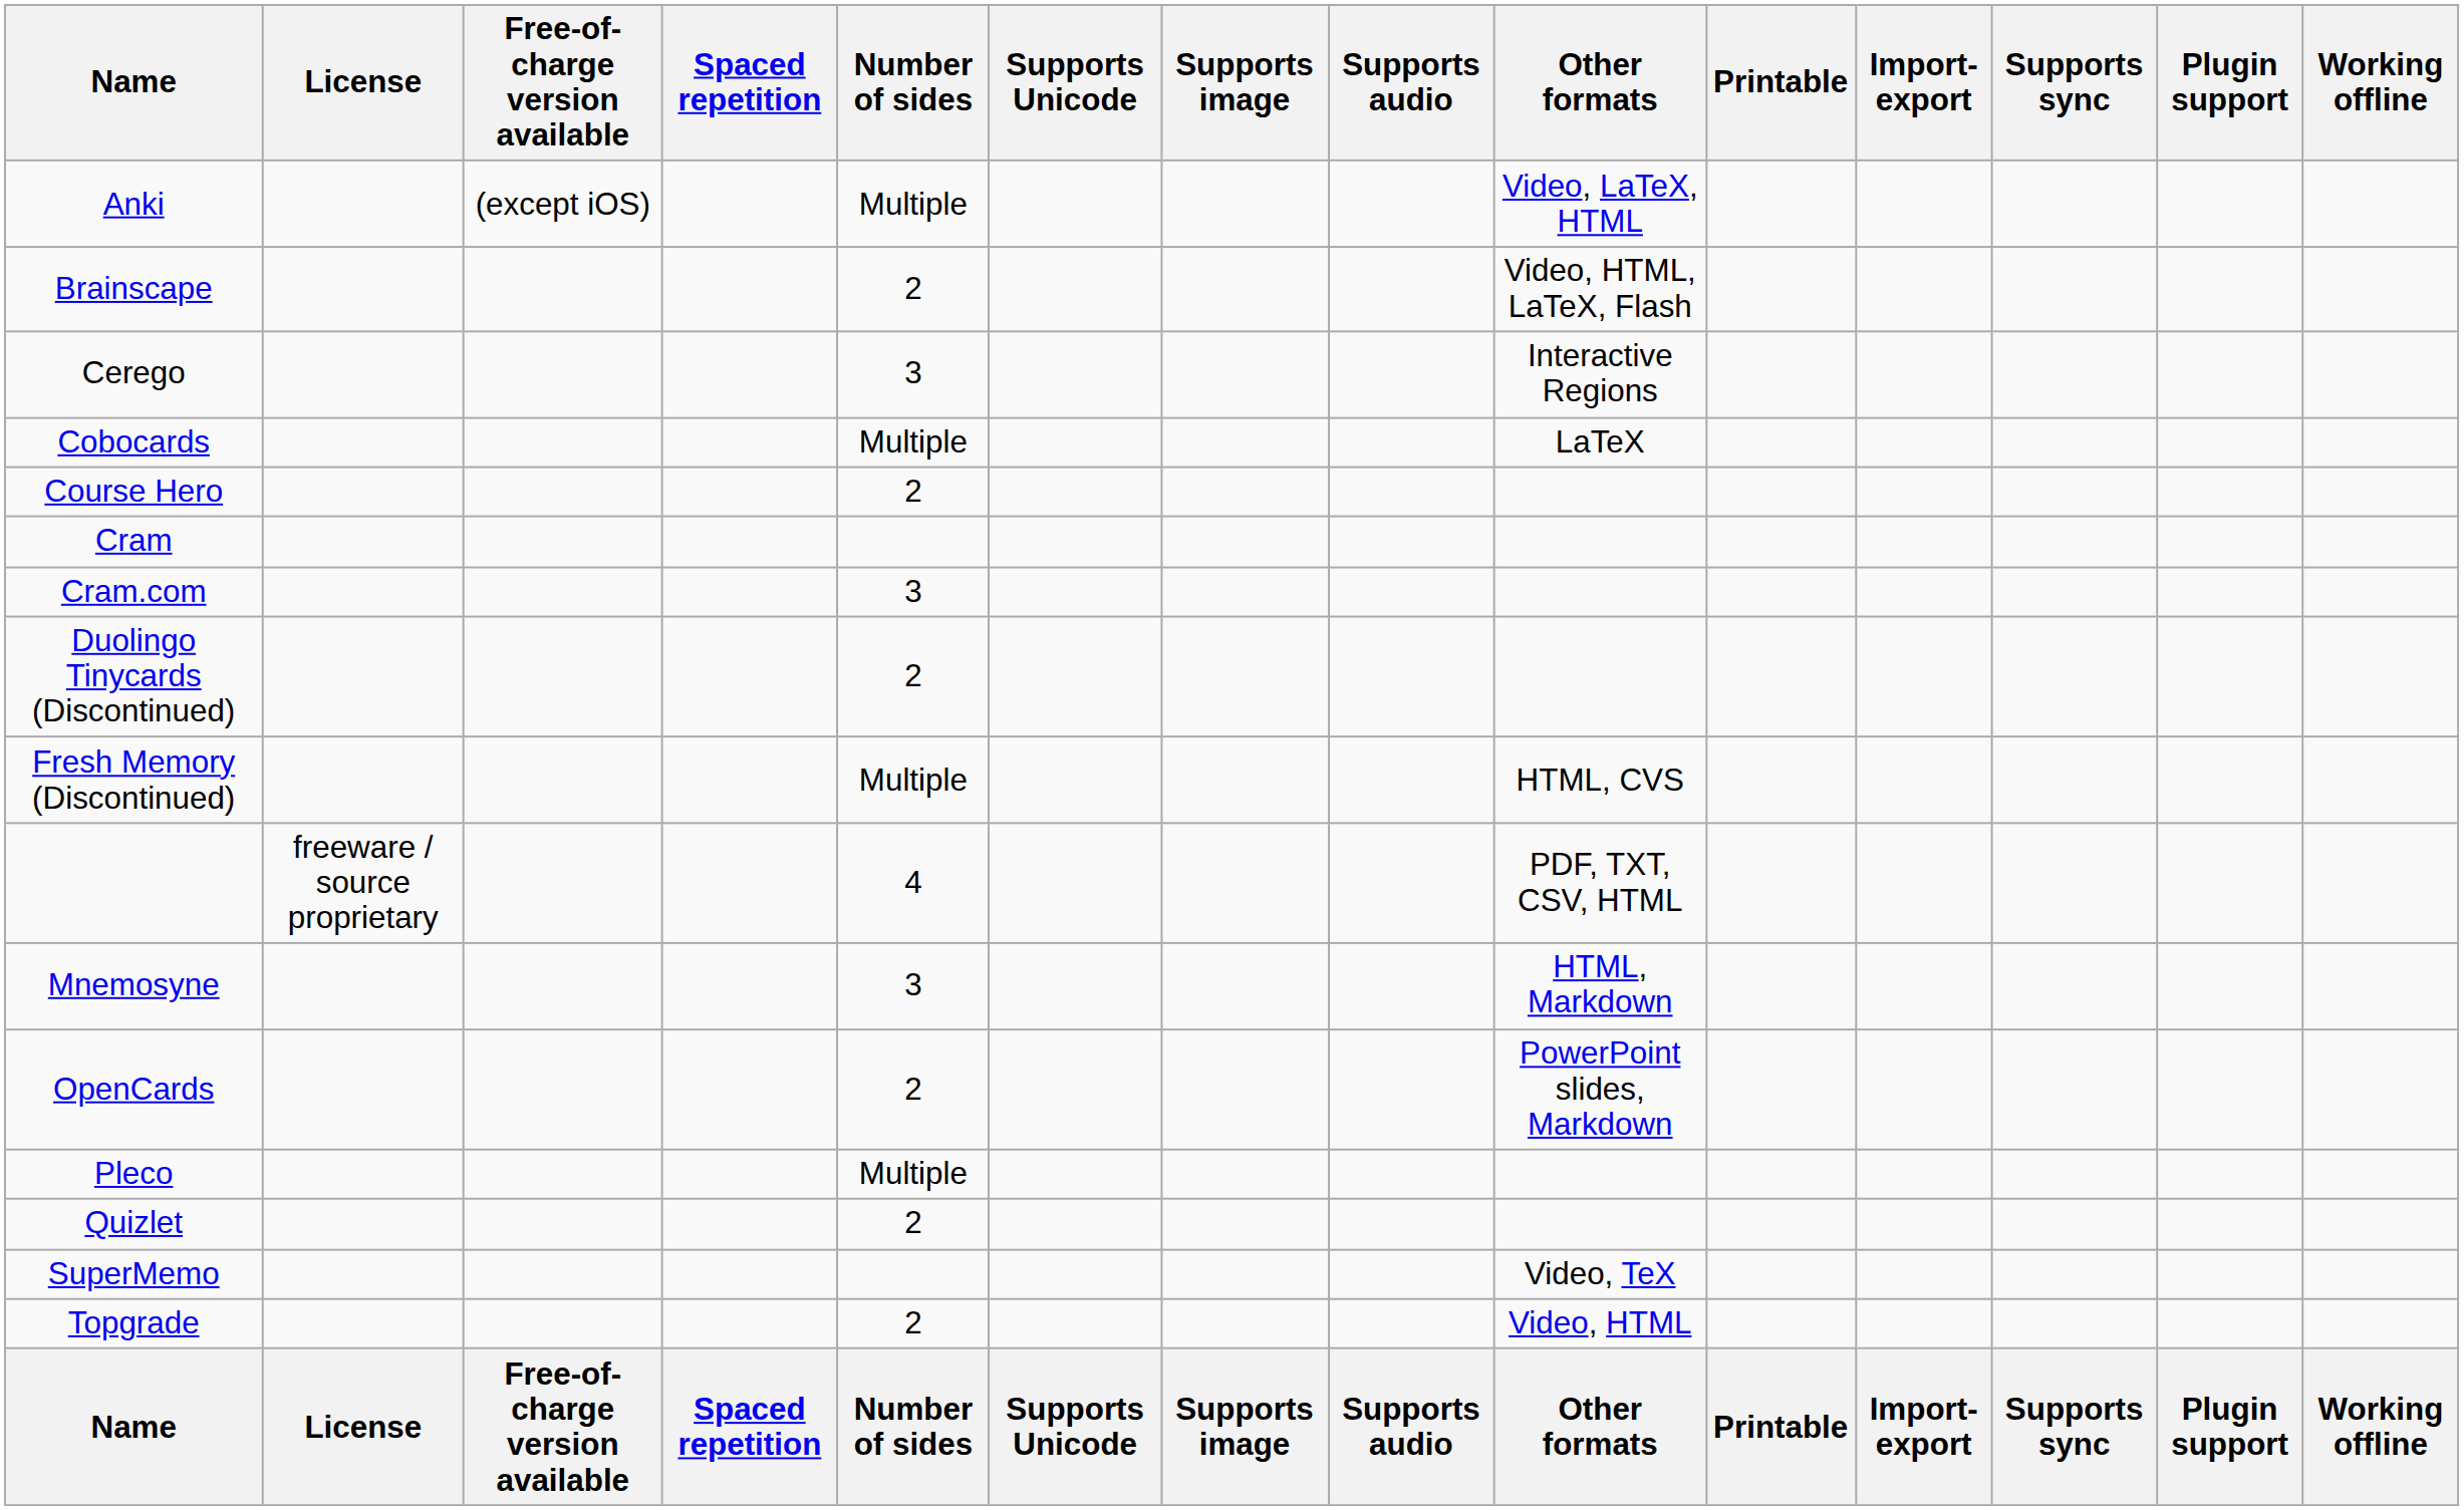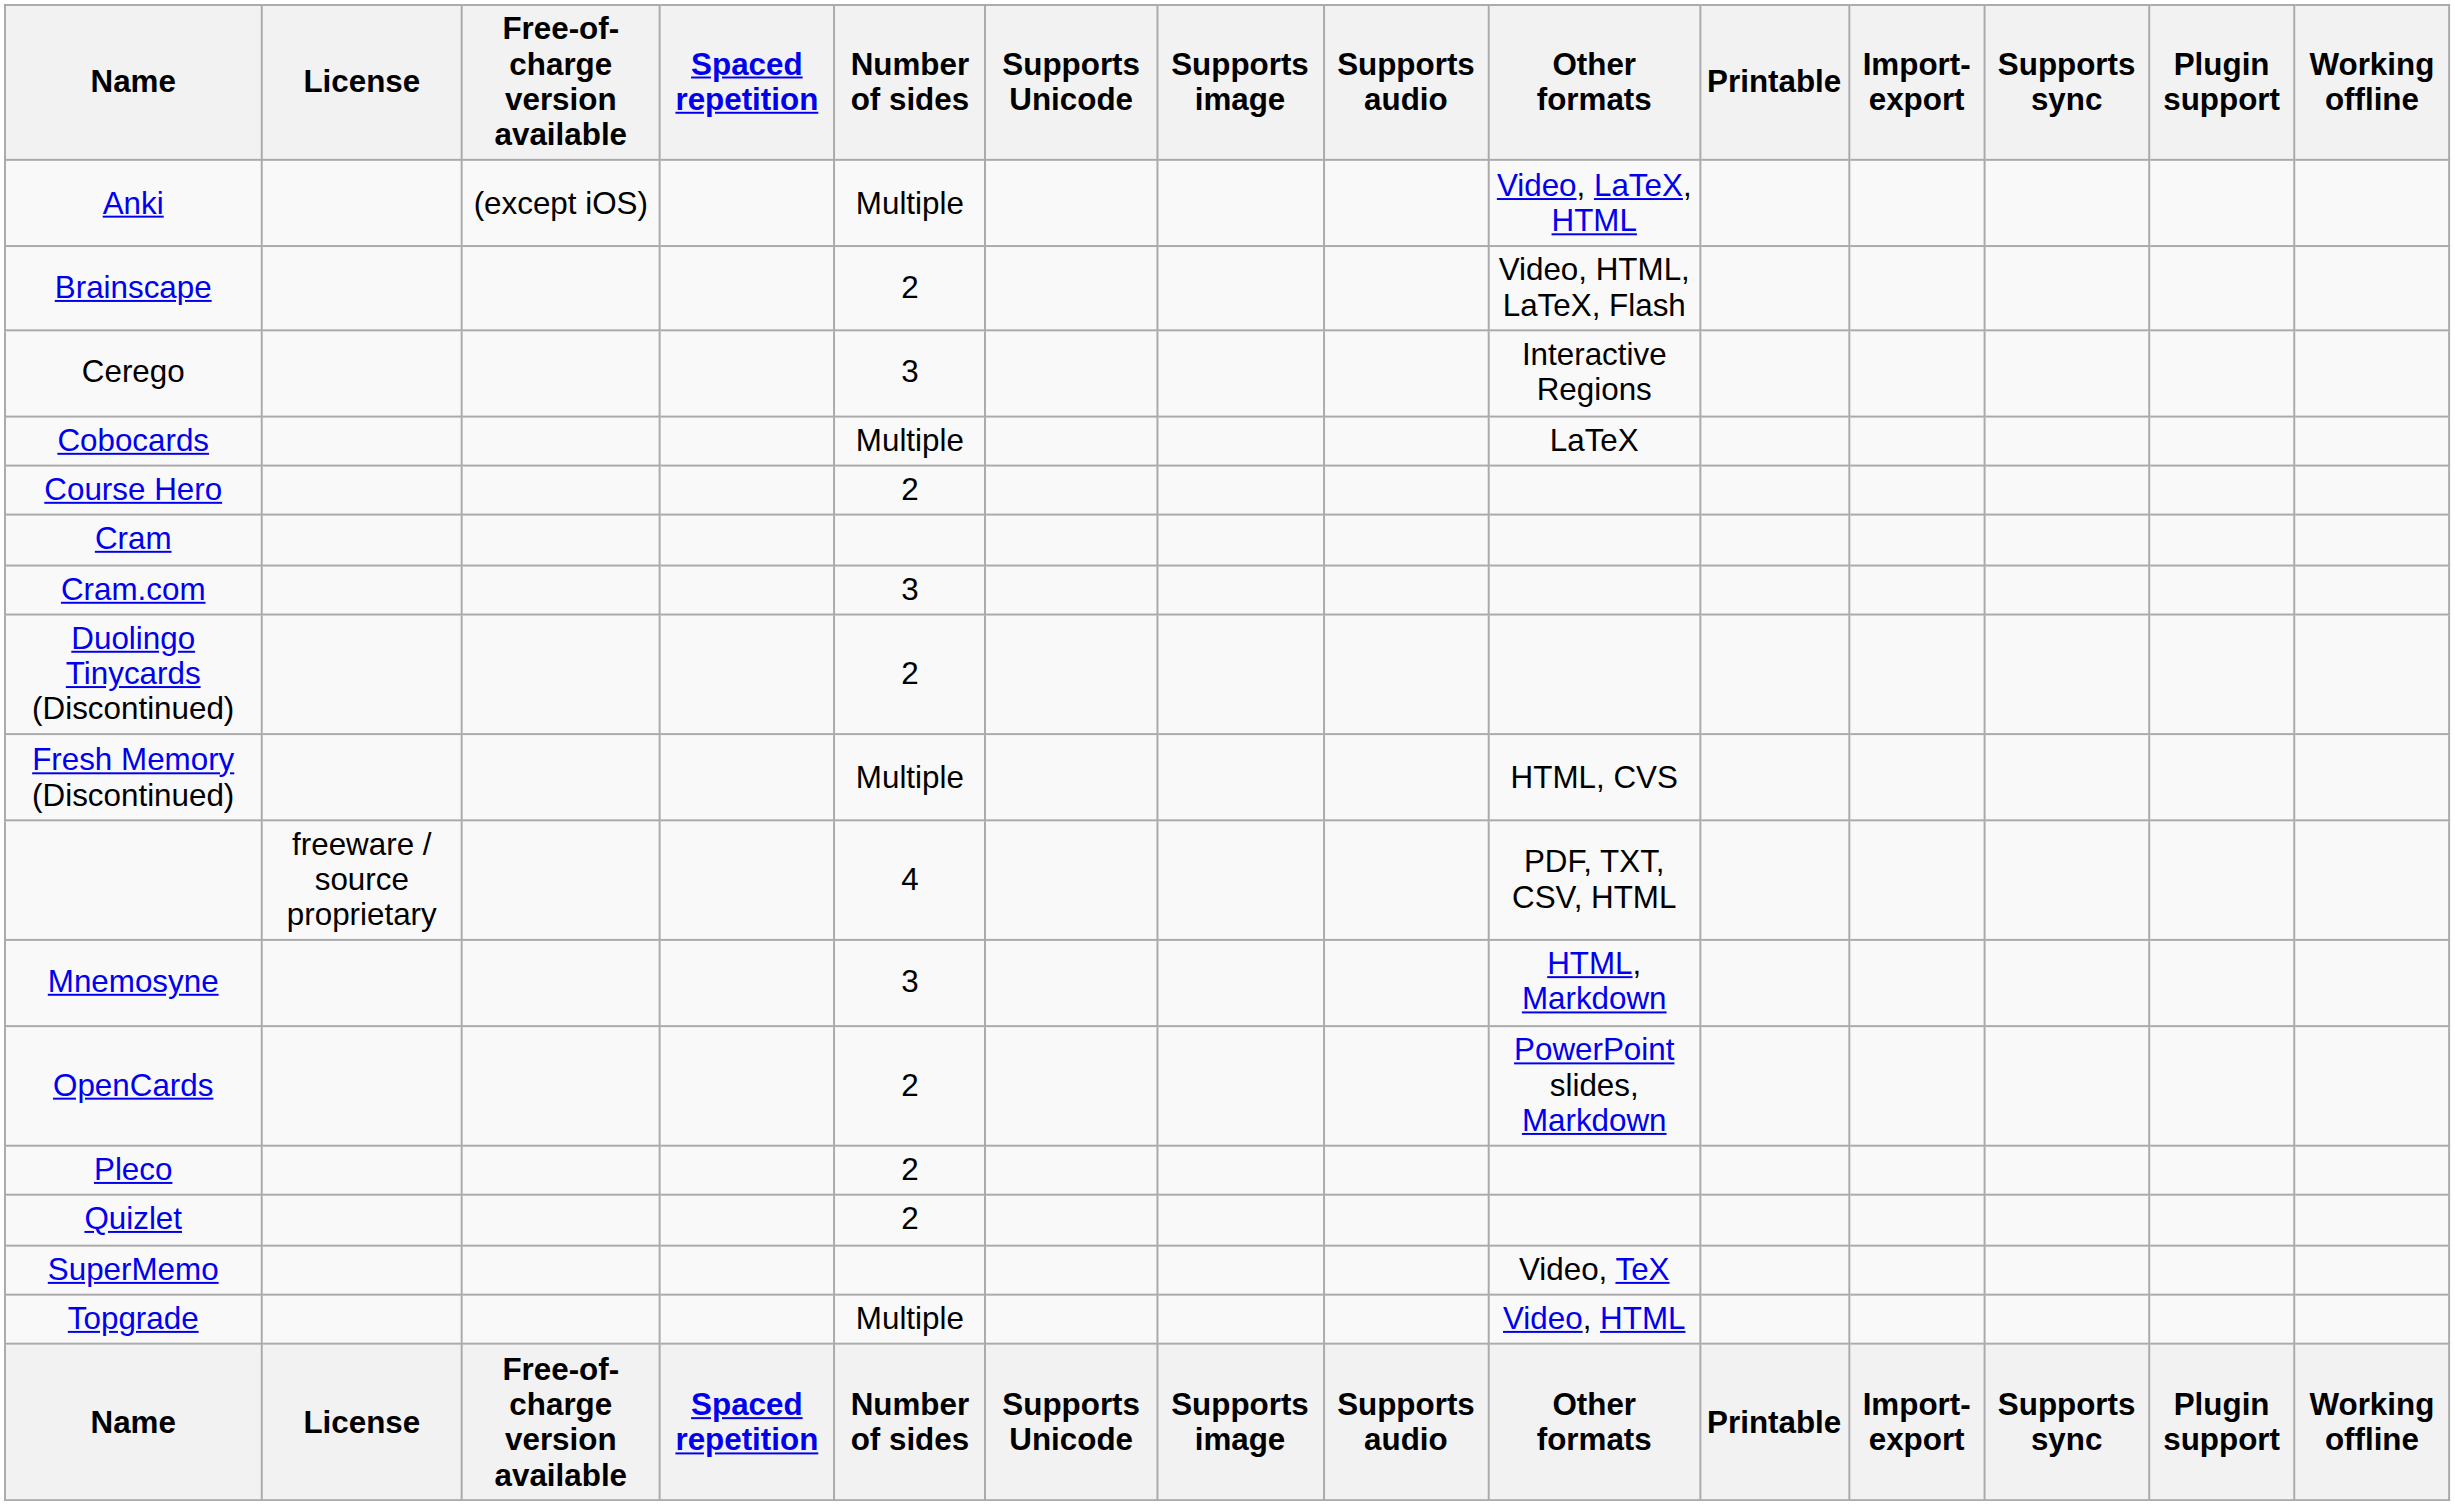Pleco | Number of sides: Multiple -> 2
Topgrade | Number of sides: 2 -> Multiple
